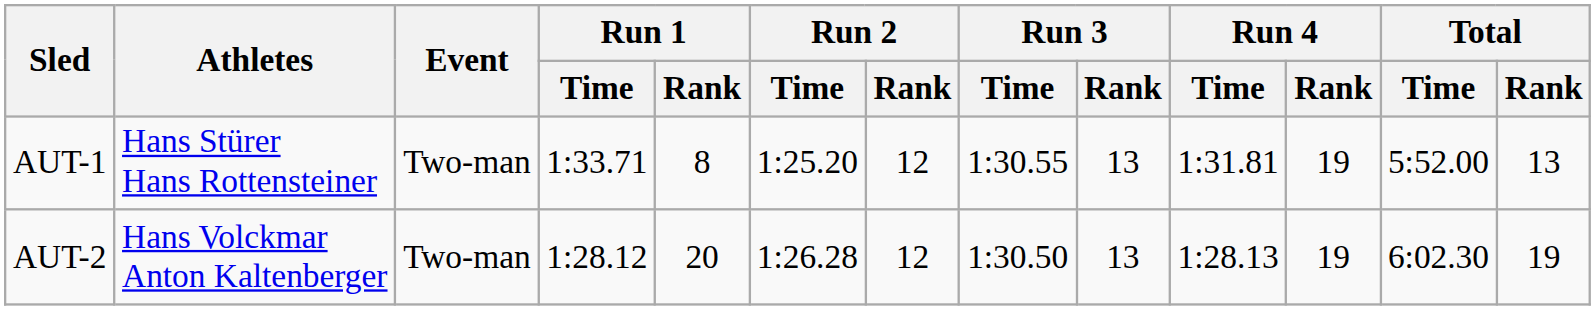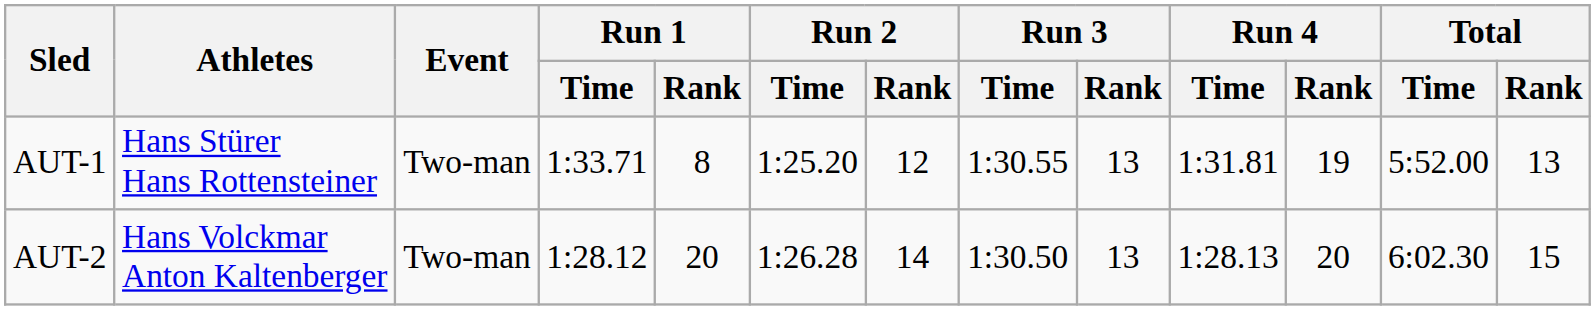AUT-2 | Run 2 / Rank: 12 -> 14
AUT-2 | Run 4 / Rank: 19 -> 20
AUT-2 | Total / Rank: 19 -> 15
